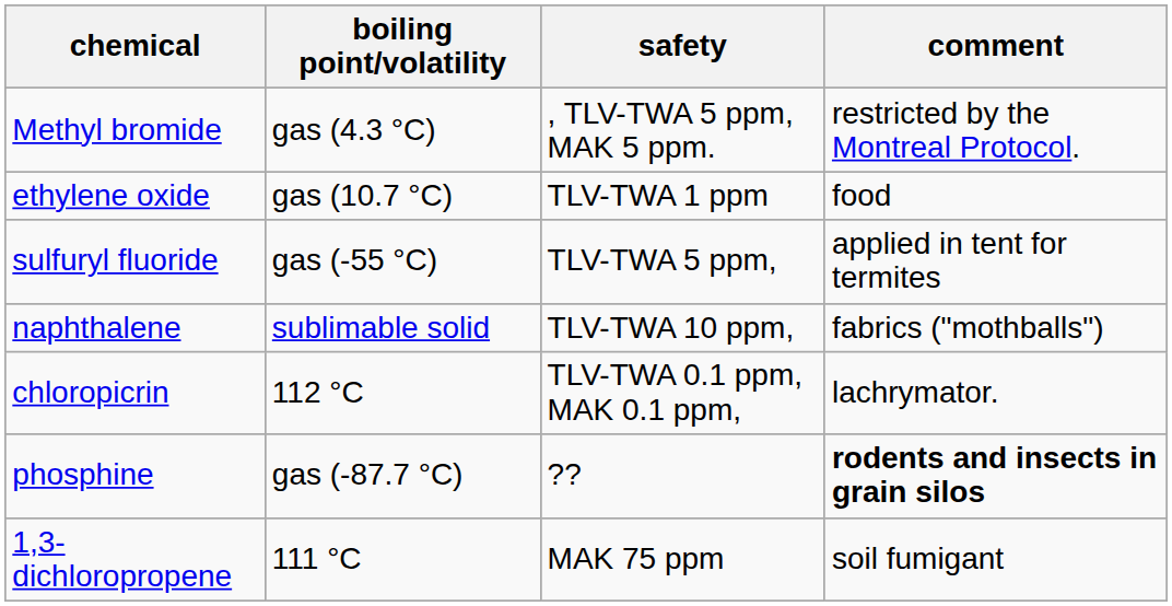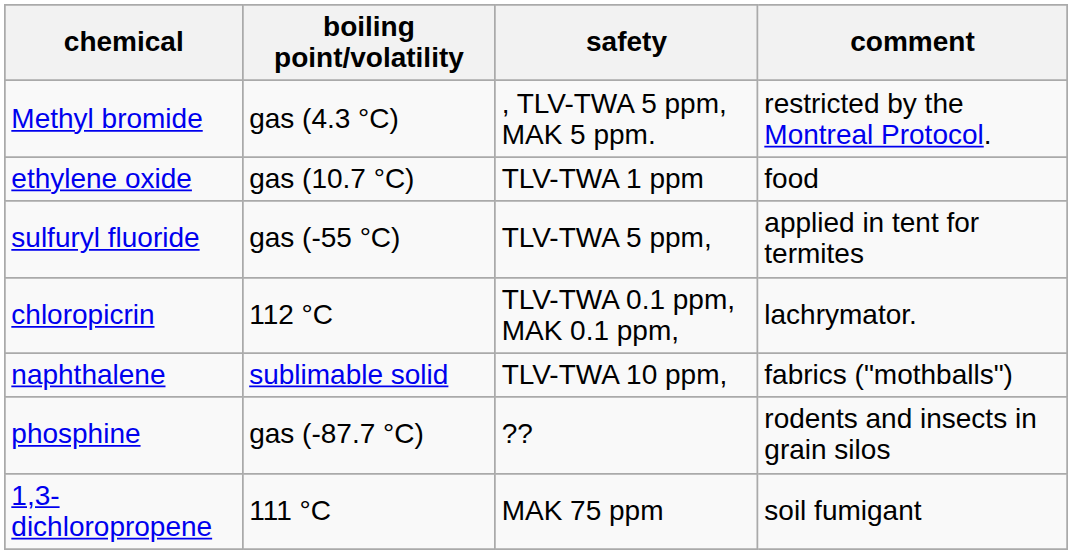rows swapped: chloropicrin <-> naphthalene
phosphine | comment: bold -> normal
